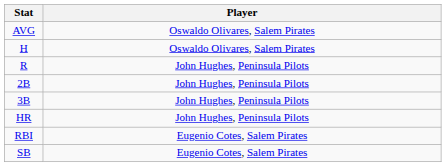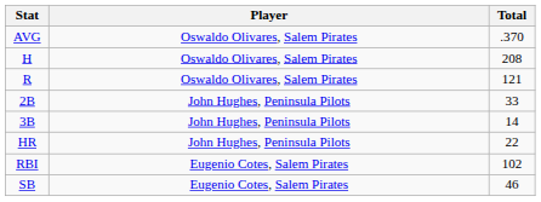+ column: Total | .370 | 208 | 121 | 33 | 14 | 22 | 102 | 46
R | Player: John Hughes, Peninsula Pilots -> Oswaldo Olivares, Salem Pirates
